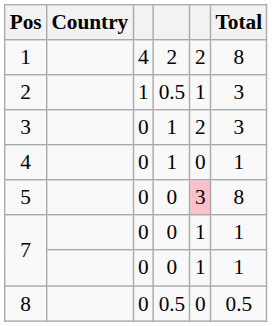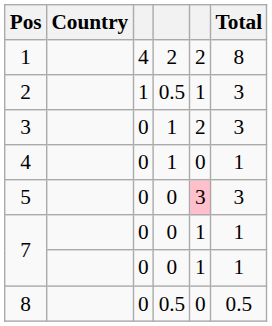5 | Total: 8 -> 3
